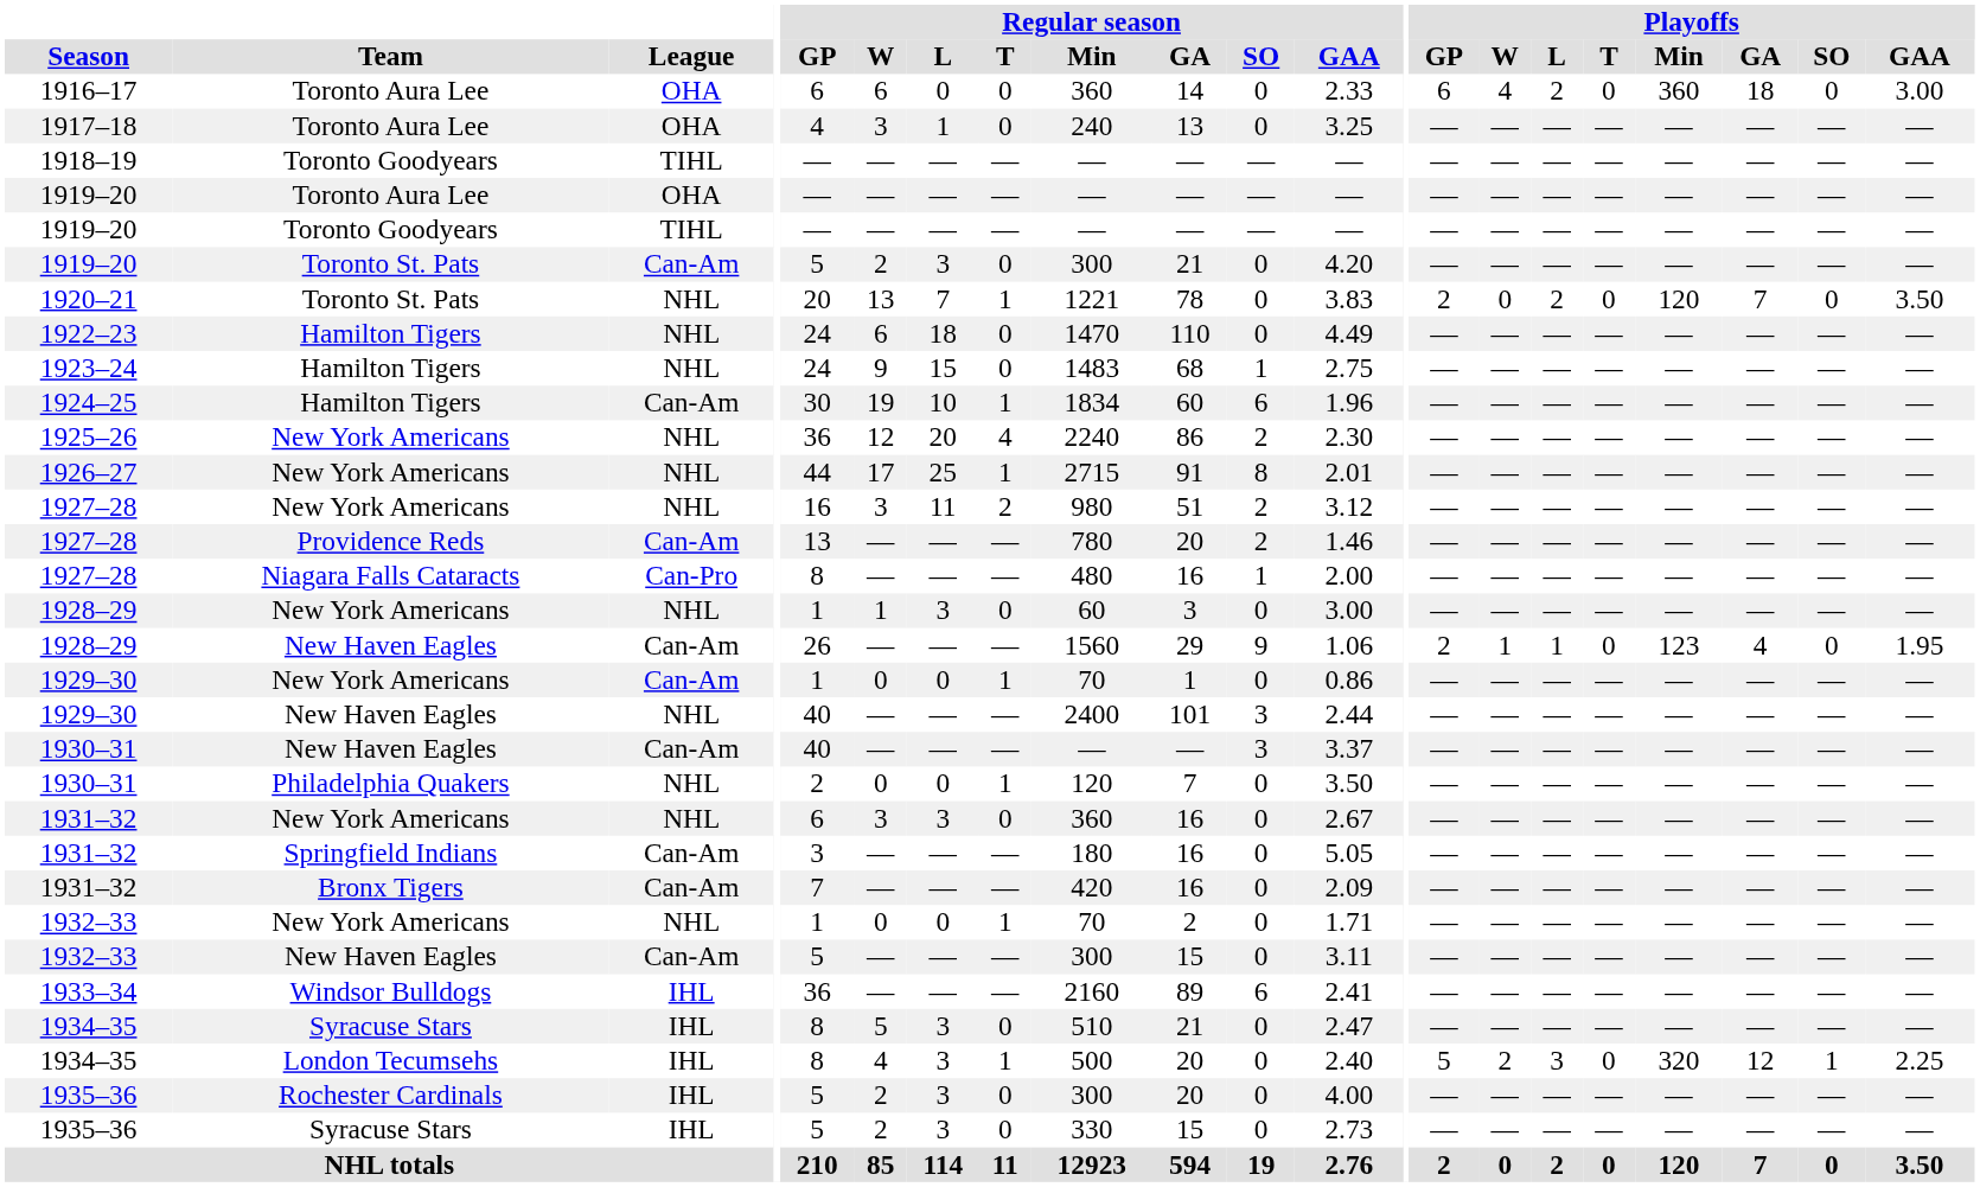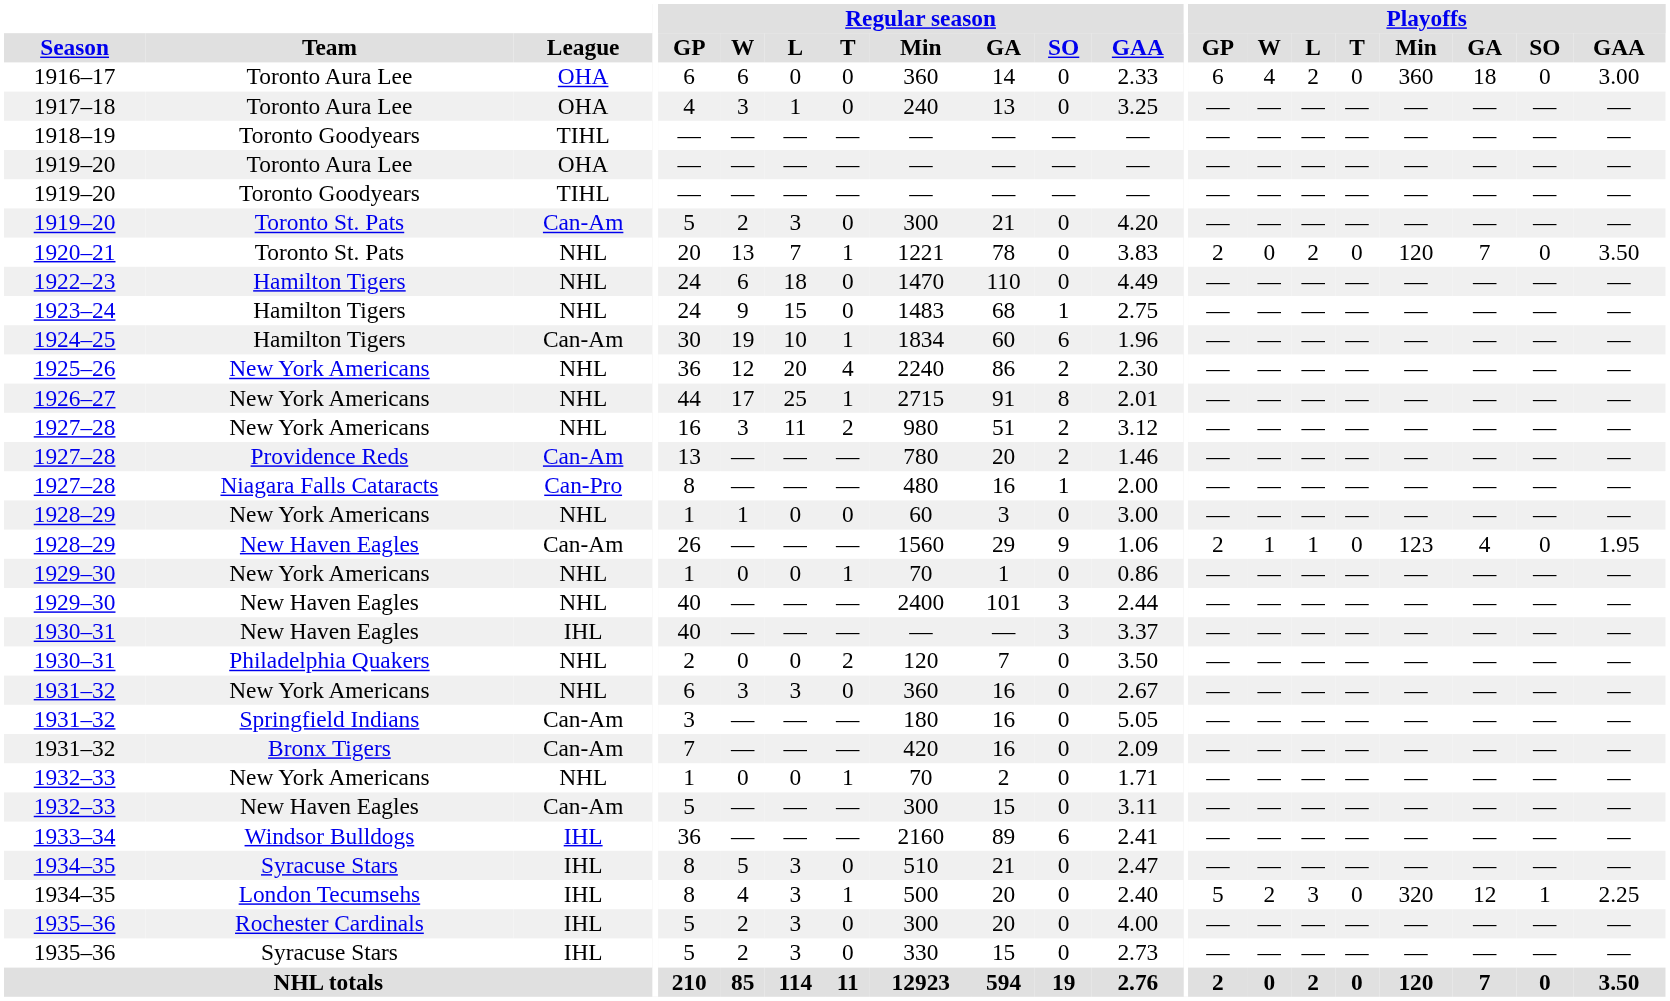1928–29 / New York Americans | Regular season / L: 3 -> 0
1929–30 / New York Americans | League: Can-Am -> NHL
1930–31 / New Haven Eagles | League: Can-Am -> IHL
1930–31 / Philadelphia Quakers | Regular season / T: 1 -> 2
